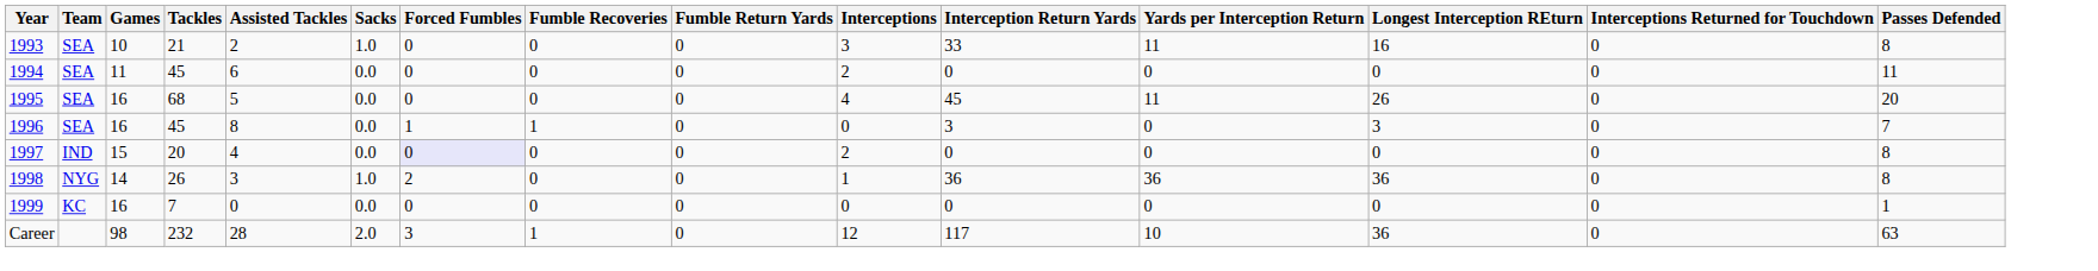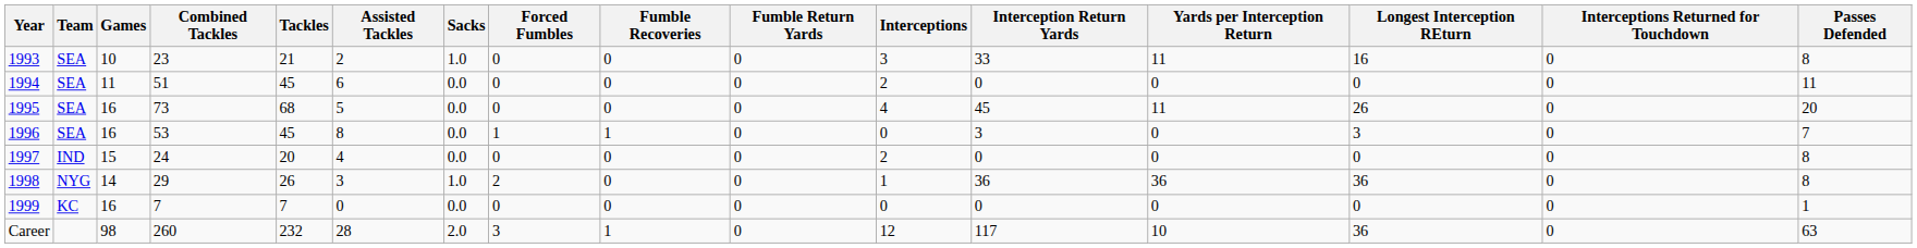+ column: Combined Tackles | 23 | 51 | 73 | 53 | 24 | 29 | 7 | 260
1997 | Forced Fumbles: lavender background -> no background
